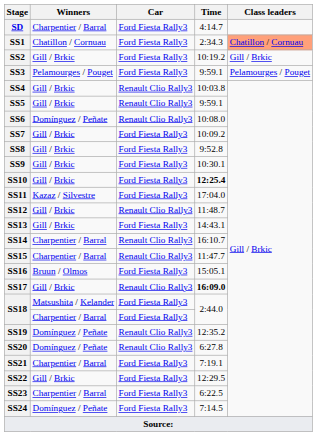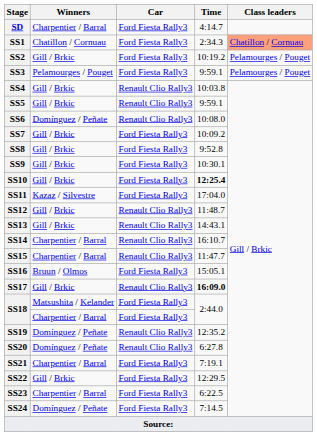SS2 | Class leaders: Gill / Brkic -> Pelamourges / Pouget
SS13 | Car: Ford Fiesta Rally3 -> Renault Clio Rally3
